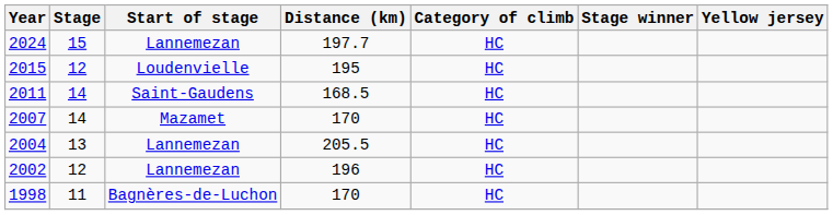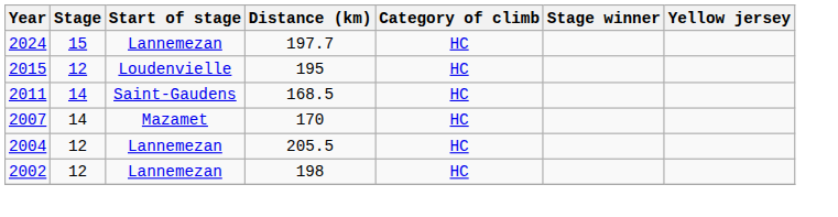2004 | Stage: 13 -> 12
2002 | Distance (km): 196 -> 198
- row: 1998 | 11 | Bagnères-de-Luchon | 170 | HC
